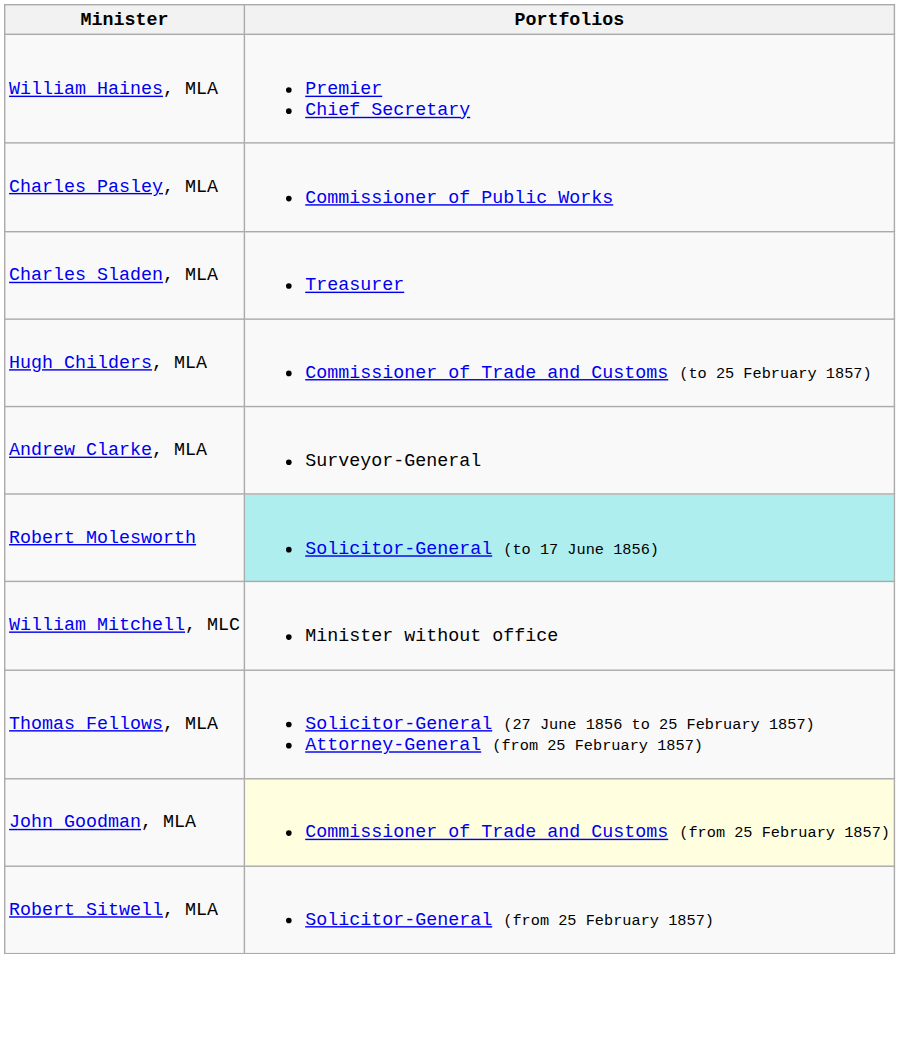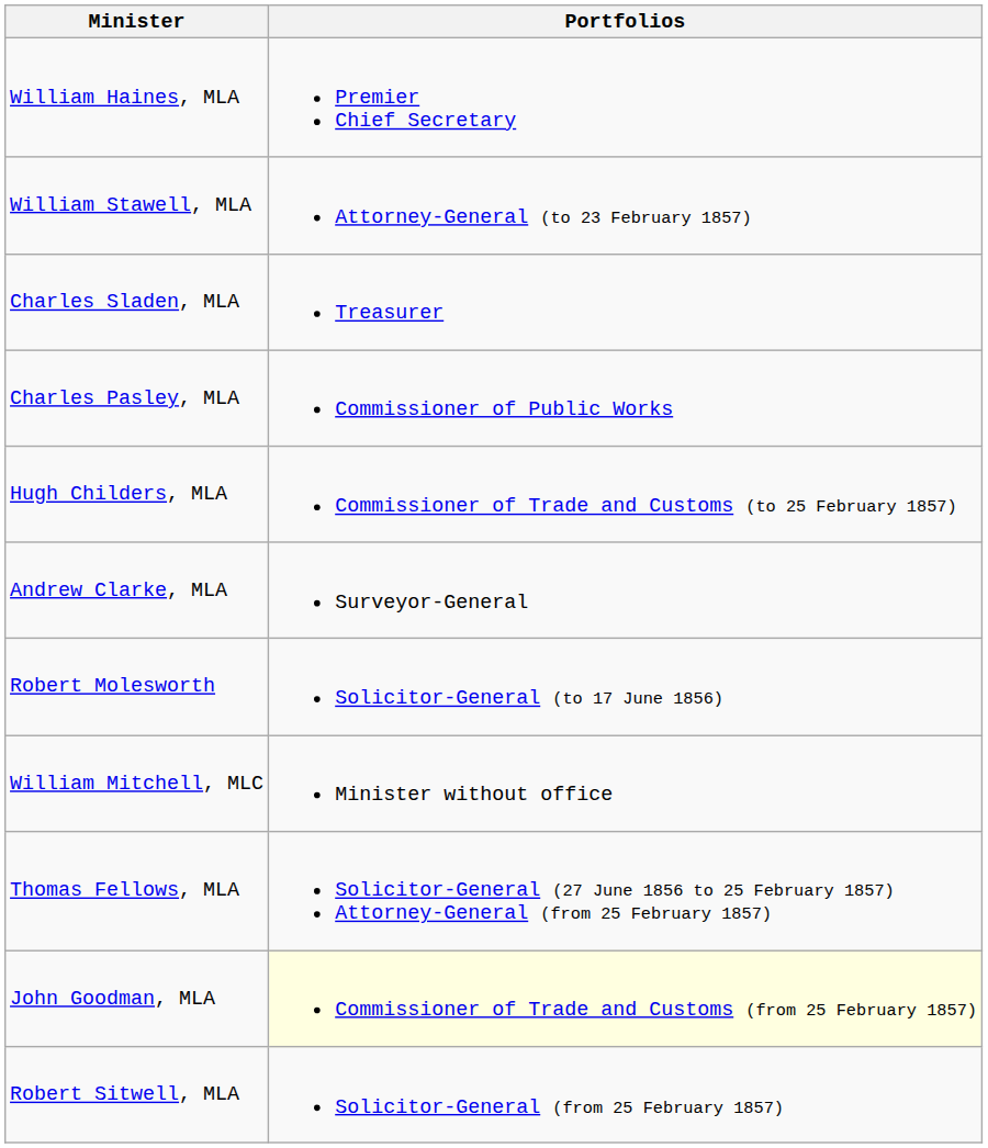+ row: William Stawell, MLA | Attorney-General (to 23 February 1857)
rows swapped: Charles Sladen, MLA <-> Charles Pasley, MLA
Robert Molesworth | Portfolios: paleturquoise background -> no background
